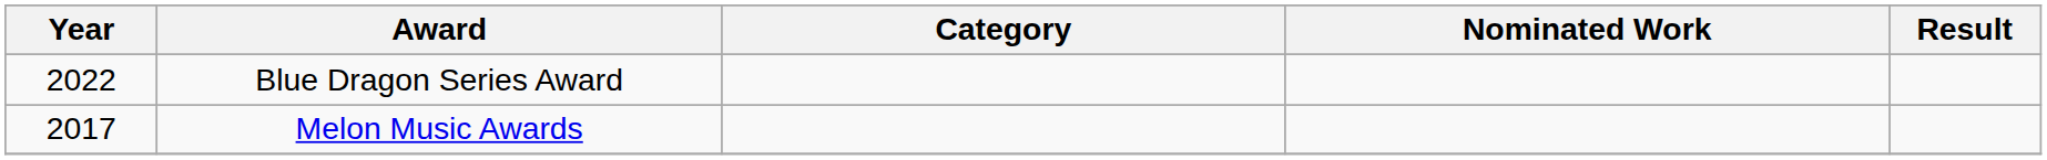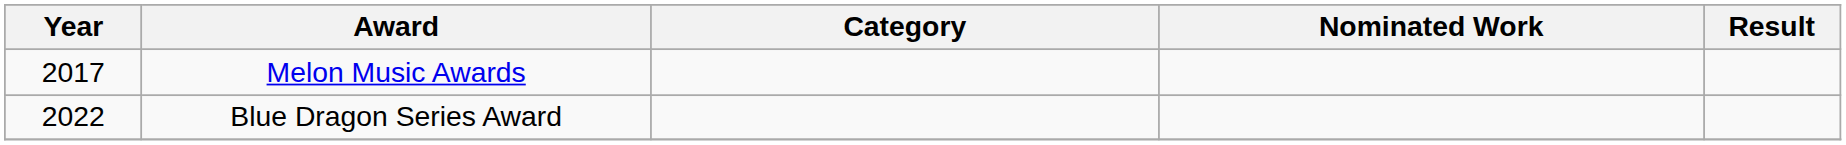rows swapped: Melon Music Awards <-> Blue Dragon Series Award
